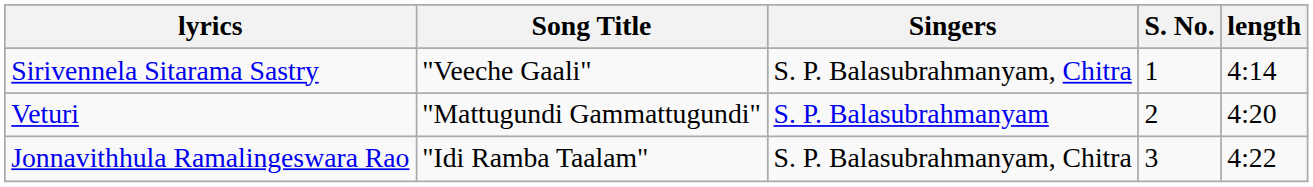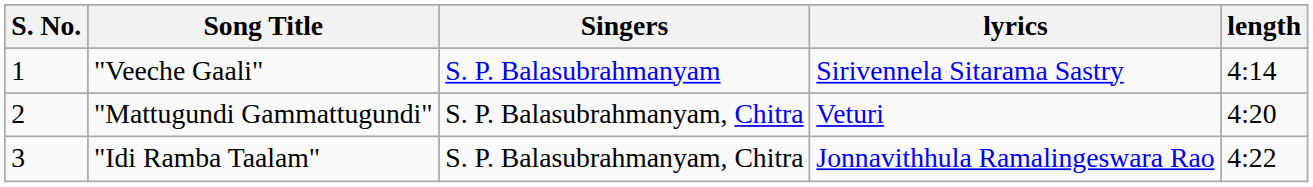columns swapped: S. No. <-> lyrics
"Veeche Gaali" | Singers: S. P. Balasubrahmanyam, Chitra -> S. P. Balasubrahmanyam
"Mattugundi Gammattugundi" | Singers: S. P. Balasubrahmanyam -> S. P. Balasubrahmanyam, Chitra
